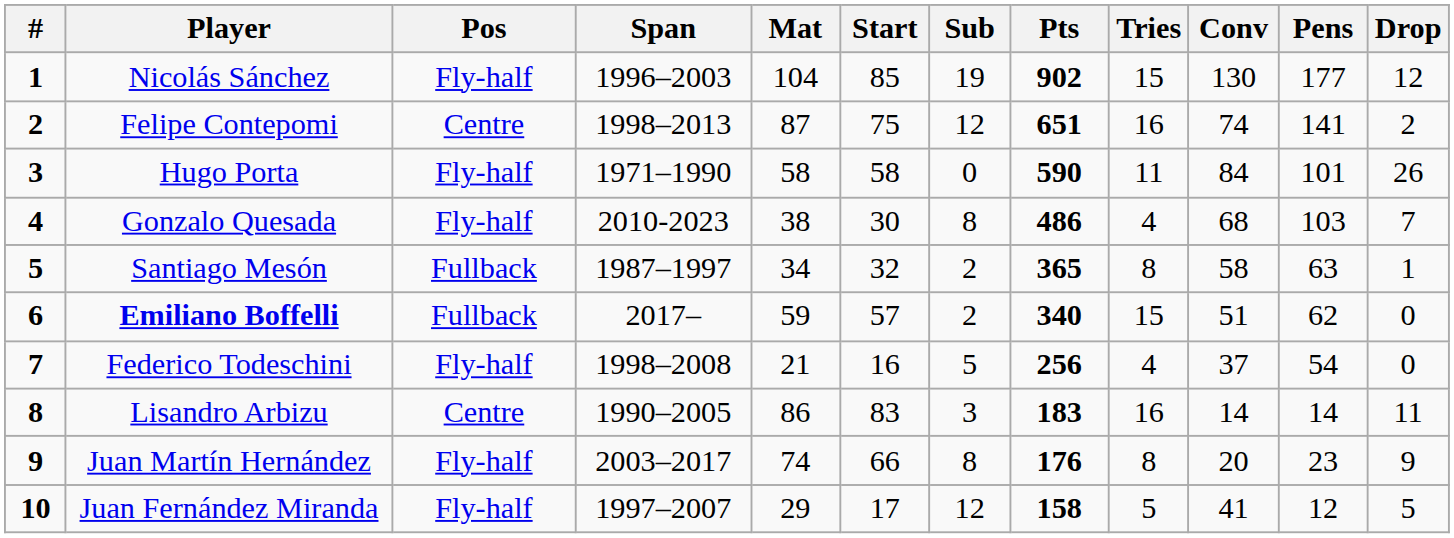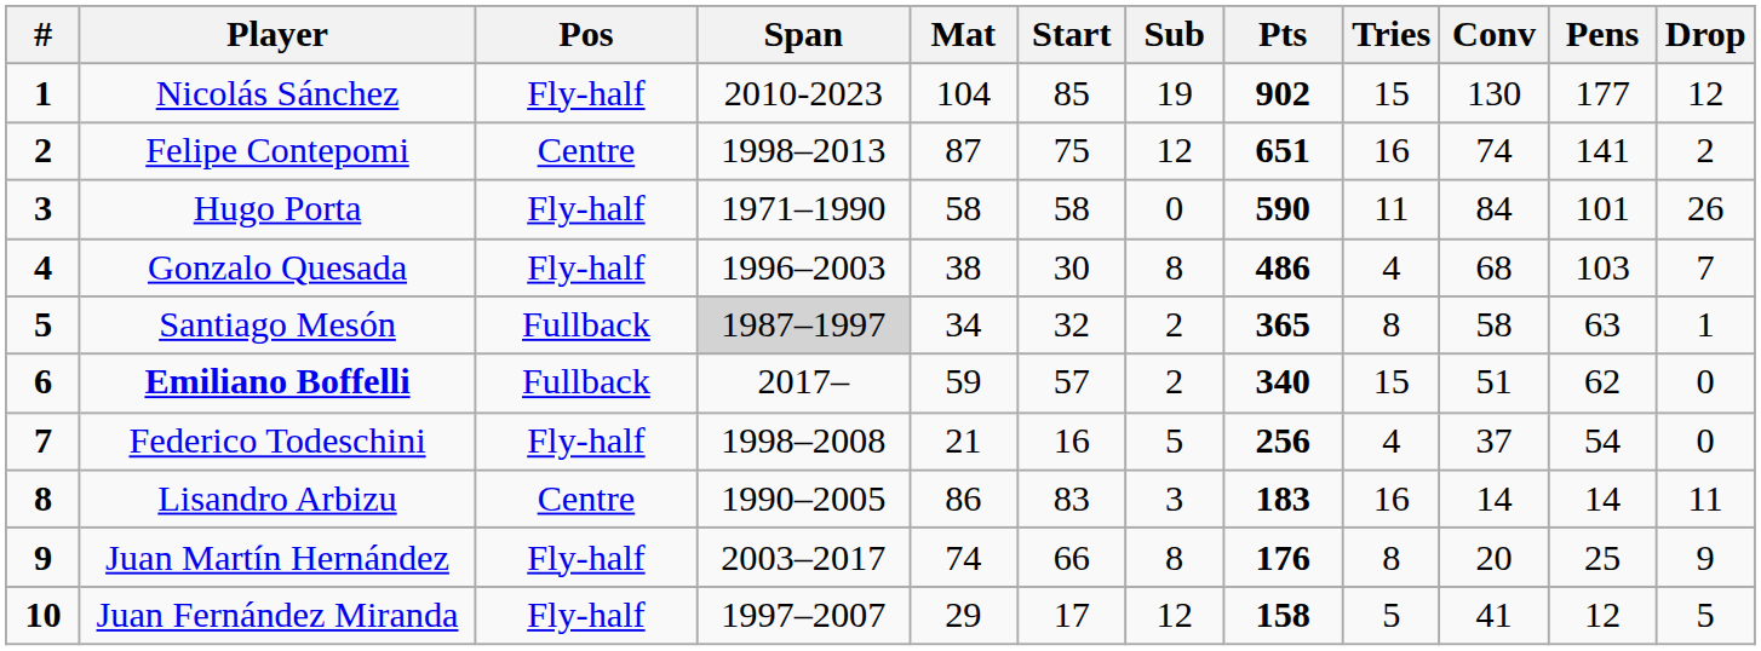Nicolás Sánchez | Span: 1996–2003 -> 2010-2023
Gonzalo Quesada | Span: 2010-2023 -> 1996–2003
Santiago Mesón | Span: no background -> lightgrey background
Juan Martín Hernández | Pens: 23 -> 25
